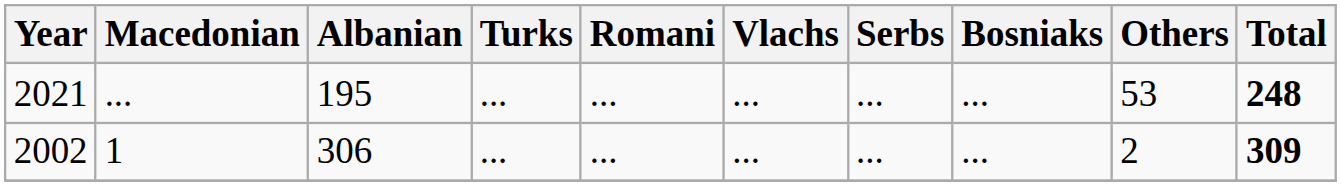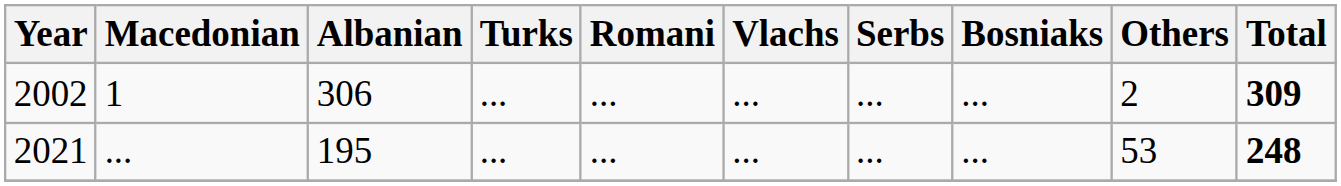rows swapped: 2002 <-> 2021
